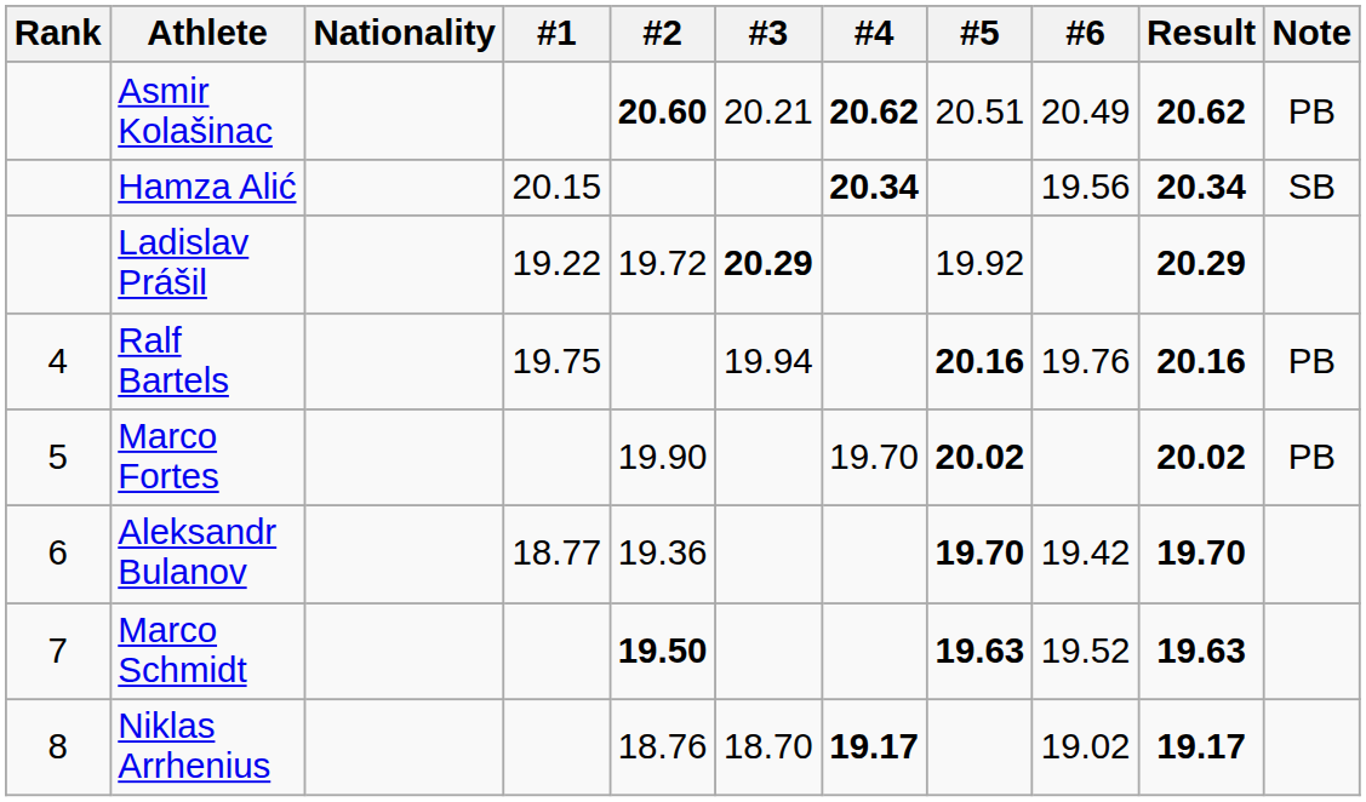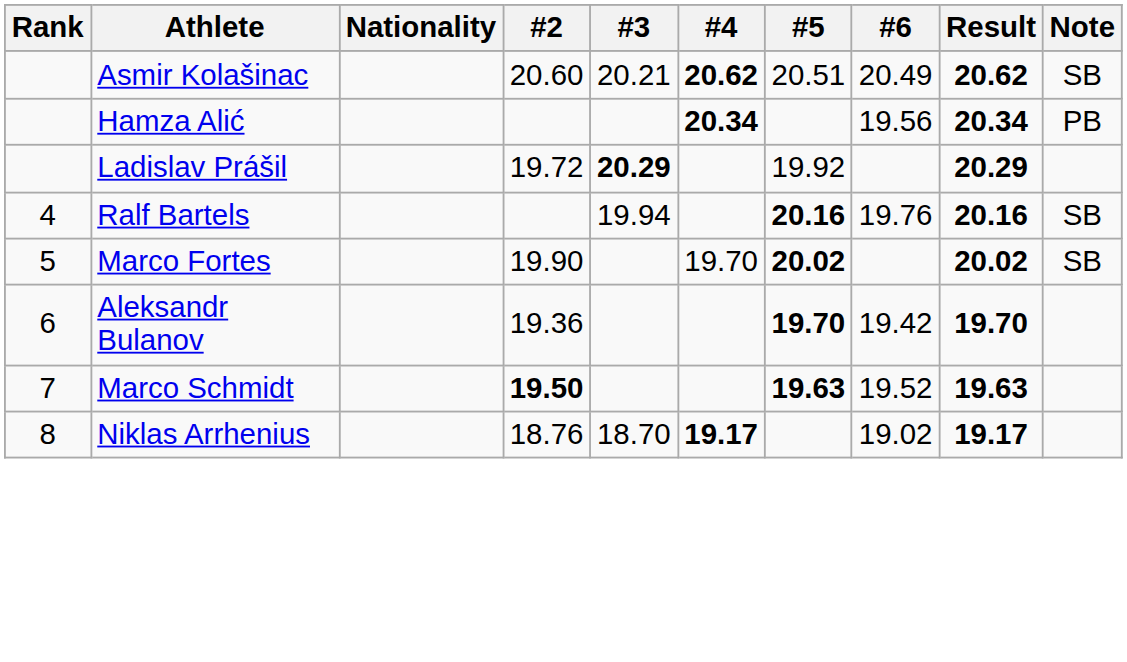- column: #1 | 20.15 | 19.22 | 19.75 | 18.77
Asmir Kolašinac | #2: bold -> normal
Asmir Kolašinac | Note: PB -> SB
Hamza Alić | Note: SB -> PB
Ralf Bartels | Note: PB -> SB
Marco Fortes | Note: PB -> SB
